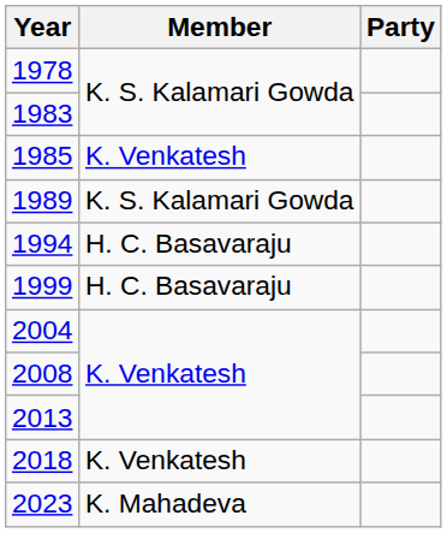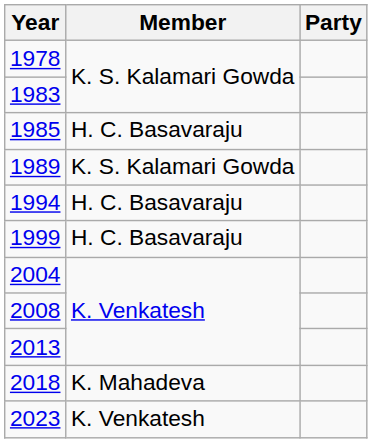1985 | Member: K. Venkatesh -> H. C. Basavaraju
2018 | Member: K. Venkatesh -> K. Mahadeva
2023 | Member: K. Mahadeva -> K. Venkatesh
